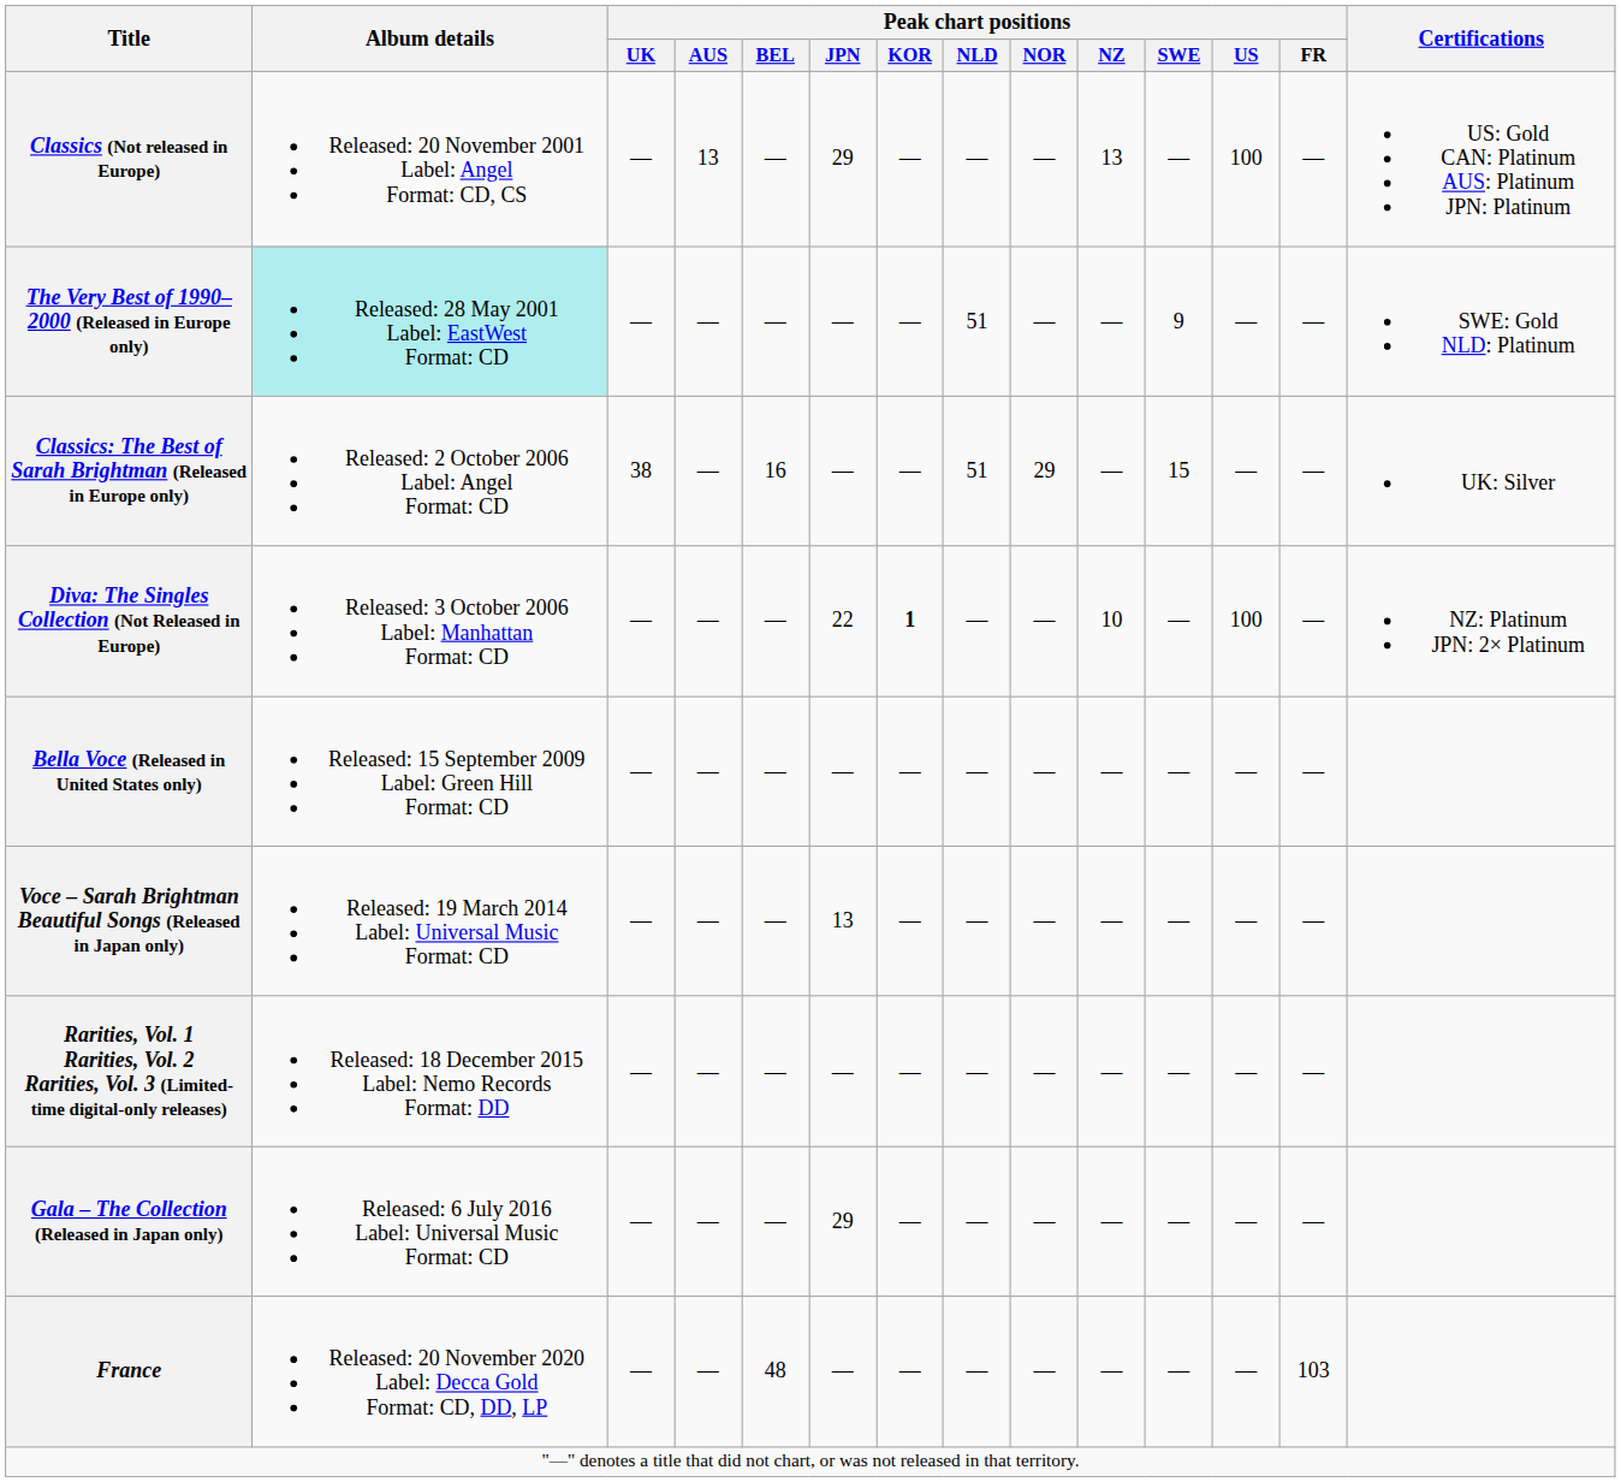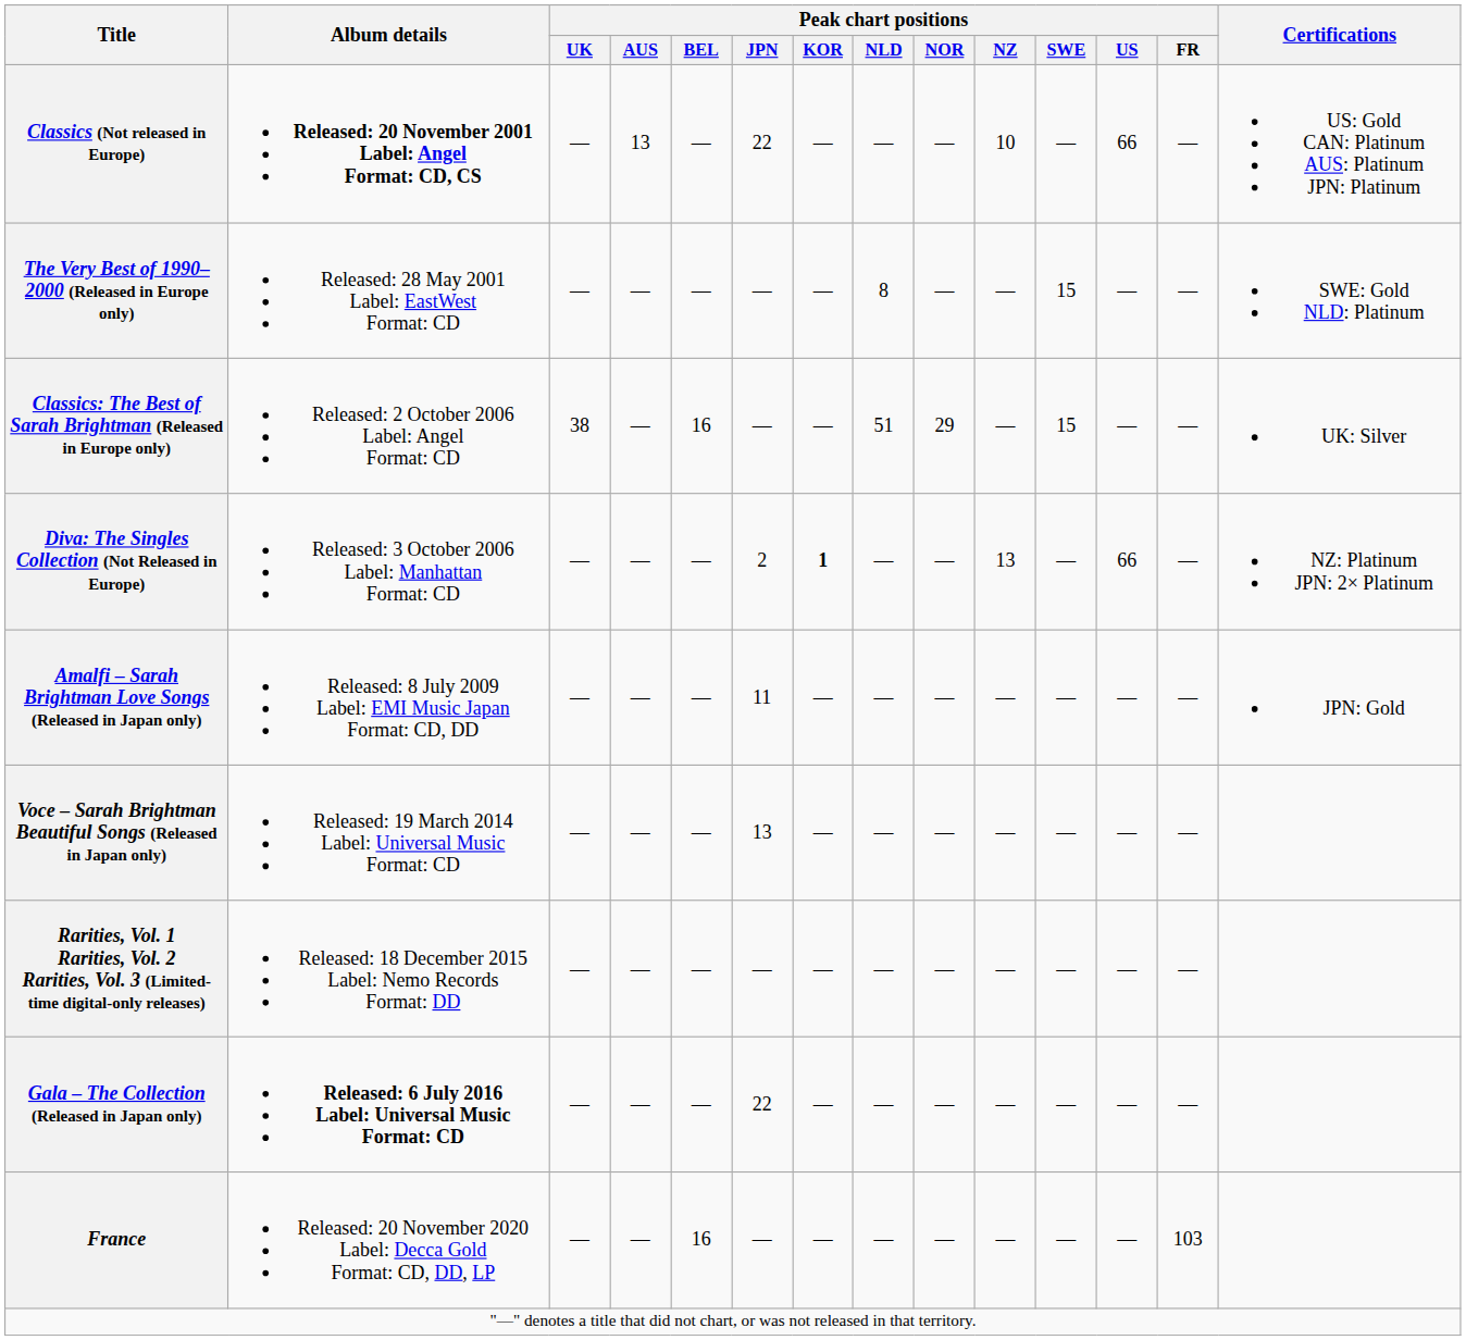Classics (Not released in Europe) | Album details: normal -> bold
Classics (Not released in Europe) | Peak chart positions / JPN: 29 -> 22
Classics (Not released in Europe) | Peak chart positions / NZ: 13 -> 10
Classics (Not released in Europe) | Peak chart positions / US: 100 -> 66
The Very Best of 1990–2000 (Released in Europe only) | Album details: paleturquoise background -> no background
The Very Best of 1990–2000 (Released in Europe only) | Peak chart positions / NLD: 51 -> 8
The Very Best of 1990–2000 (Released in Europe only) | Peak chart positions / SWE: 9 -> 15
Diva: The Singles Collection (Not Released in Europe) | Peak chart positions / JPN: 22 -> 2
Diva: The Singles Collection (Not Released in Europe) | Peak chart positions / NZ: 10 -> 13
Diva: The Singles Collection (Not Released in Europe) | Peak chart positions / US: 100 -> 66
+ row: Amalfi – Sarah Brightman Love Songs (Released in Japan only) | Released: 8 July 2009 Label: EMI Music Japan Format: CD, DD | — | — | — | 11 | — | — | — | — | — | — | — | JPN: Gold
- row: Bella Voce (Released in United States only) | Released: 15 September 2009 Label: Green Hill Format: CD | — | — | — | — | — | — | — | — | — | — | —
Gala – The Collection (Released in Japan only) | Album details: normal -> bold
Gala – The Collection (Released in Japan only) | Peak chart positions / JPN: 29 -> 22
France | Peak chart positions / BEL: 48 -> 16
